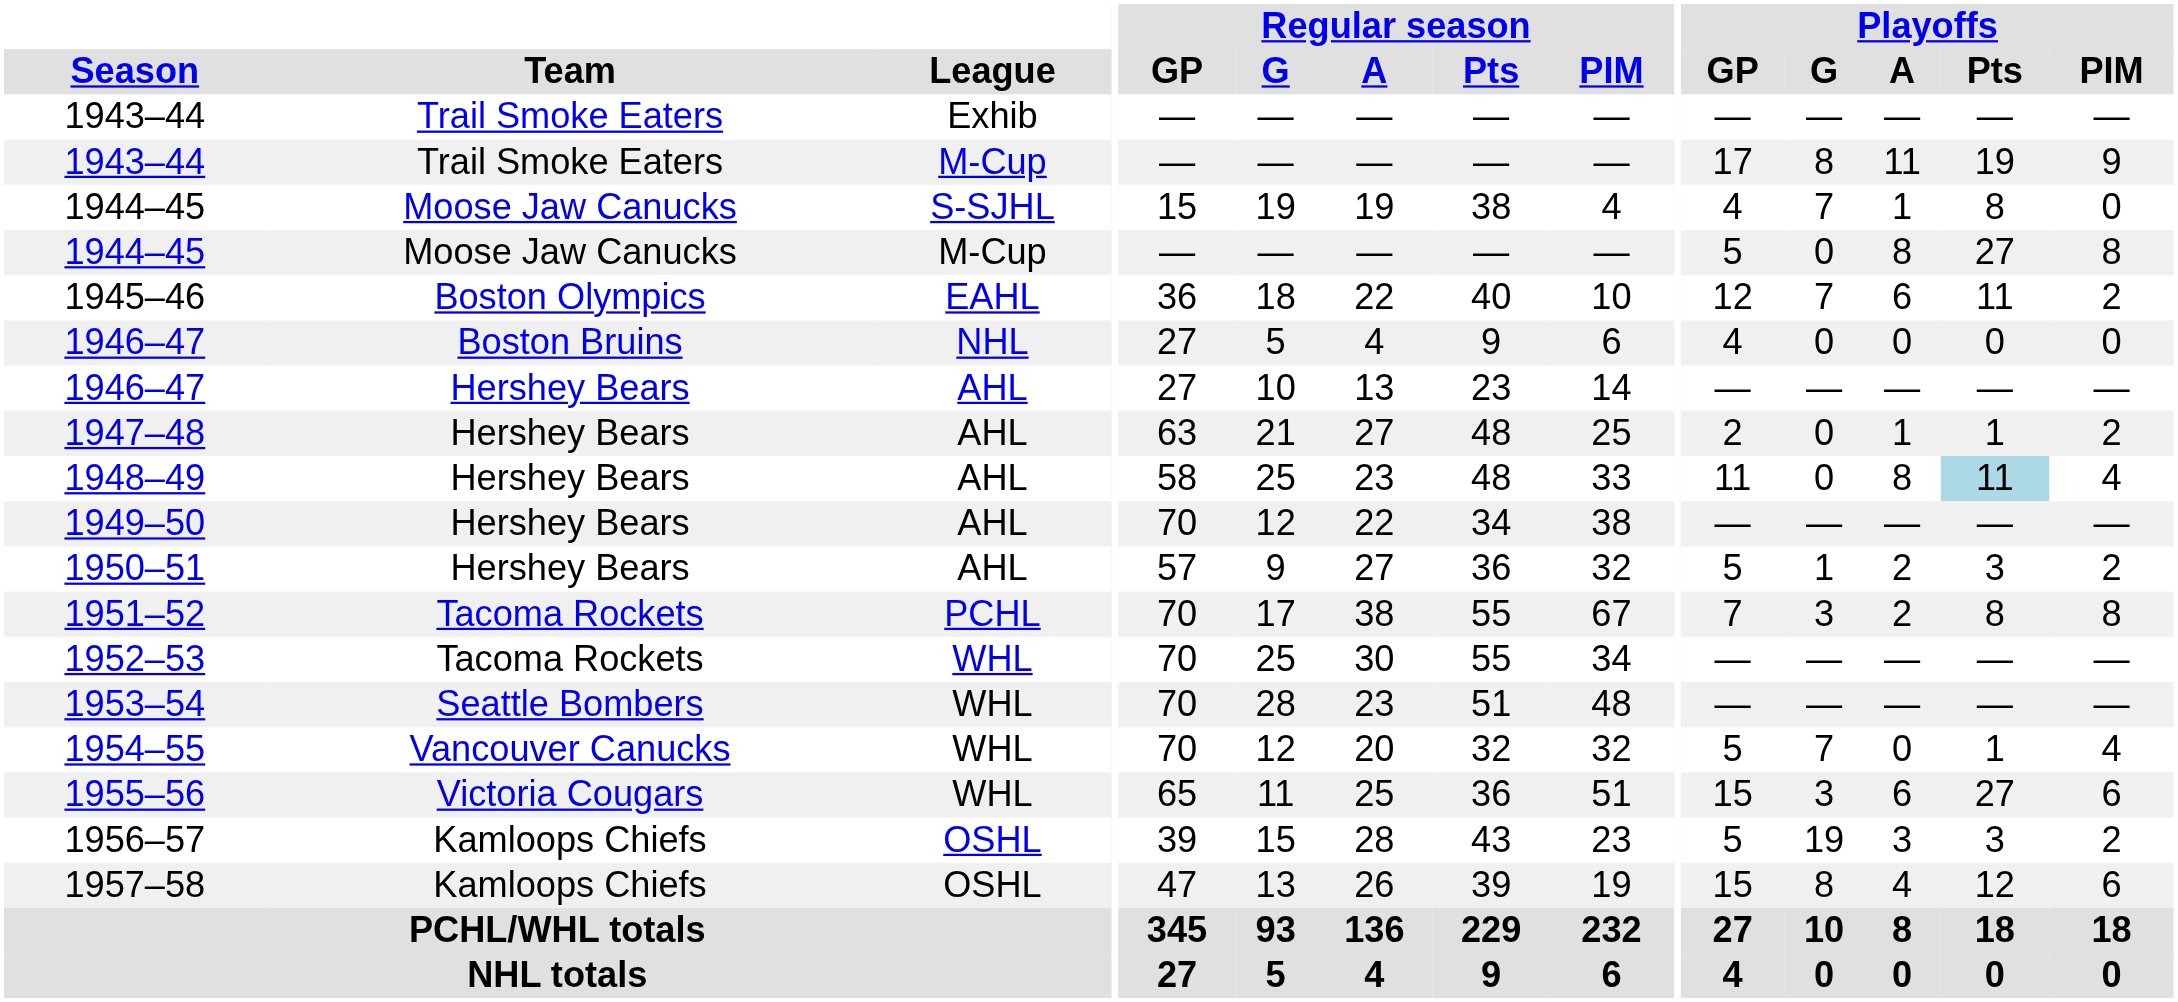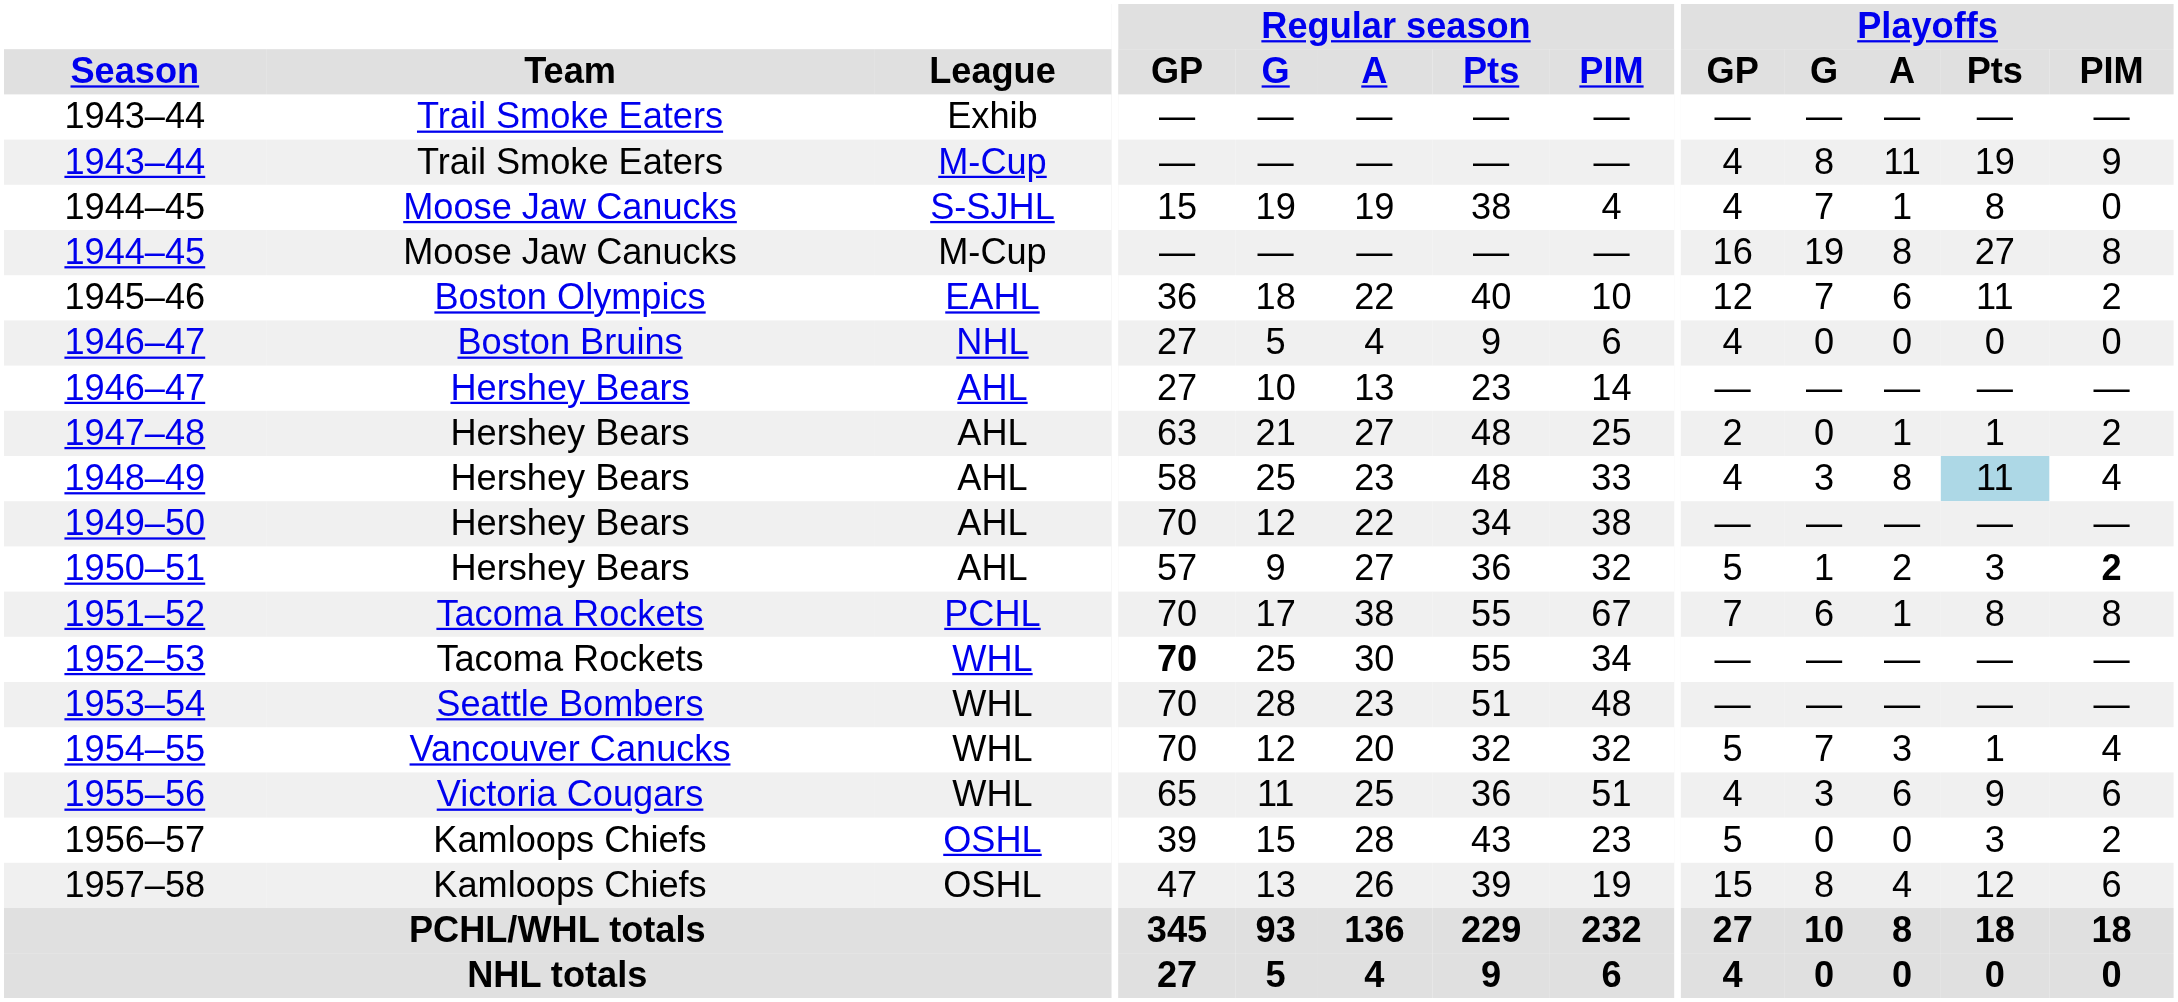1943–44 / M-Cup | Playoffs / GP: 17 -> 4
1944–45 / M-Cup | Playoffs / GP: 5 -> 16
1944–45 / M-Cup | Playoffs / G: 0 -> 19
1948–49 | Playoffs / GP: 11 -> 4
1948–49 | Playoffs / G: 0 -> 3
1950–51 | Playoffs / PIM: normal -> bold
1951–52 | Playoffs / G: 3 -> 6
1951–52 | Playoffs / A: 2 -> 1
1952–53 | Regular season / GP: normal -> bold
1954–55 | Playoffs / A: 0 -> 3
1955–56 | Playoffs / GP: 15 -> 4
1955–56 | Playoffs / Pts: 27 -> 9
1956–57 | Playoffs / G: 19 -> 0
1956–57 | Playoffs / A: 3 -> 0
